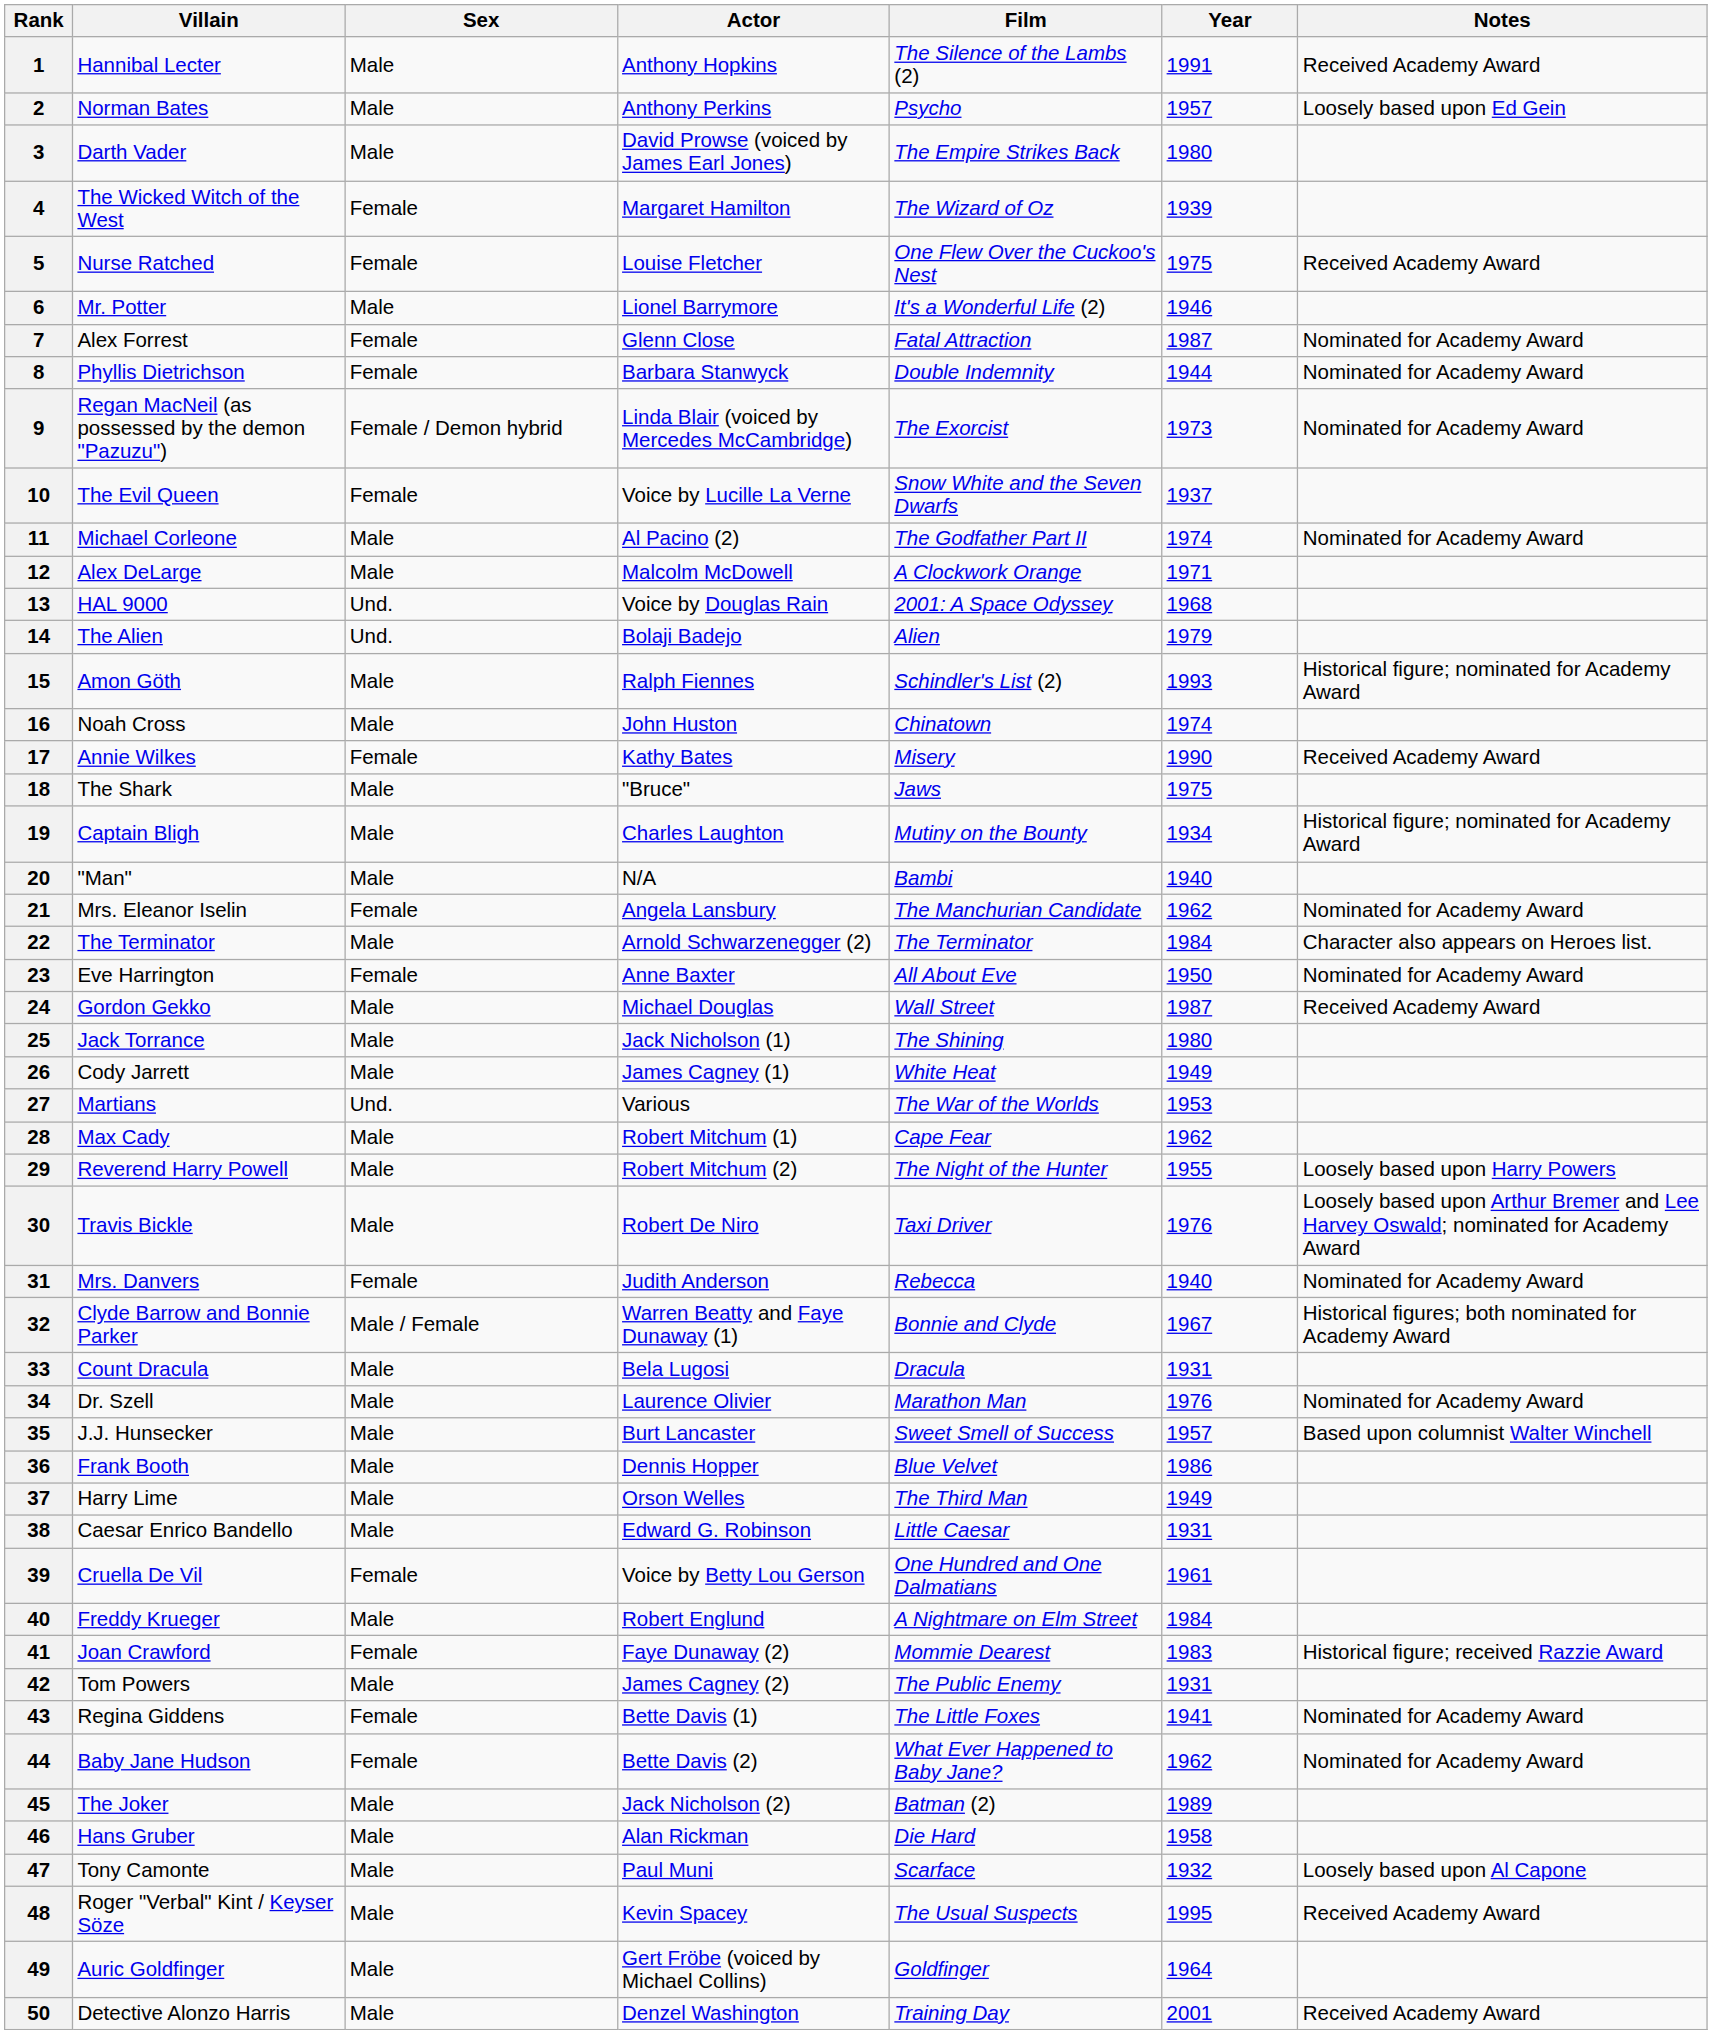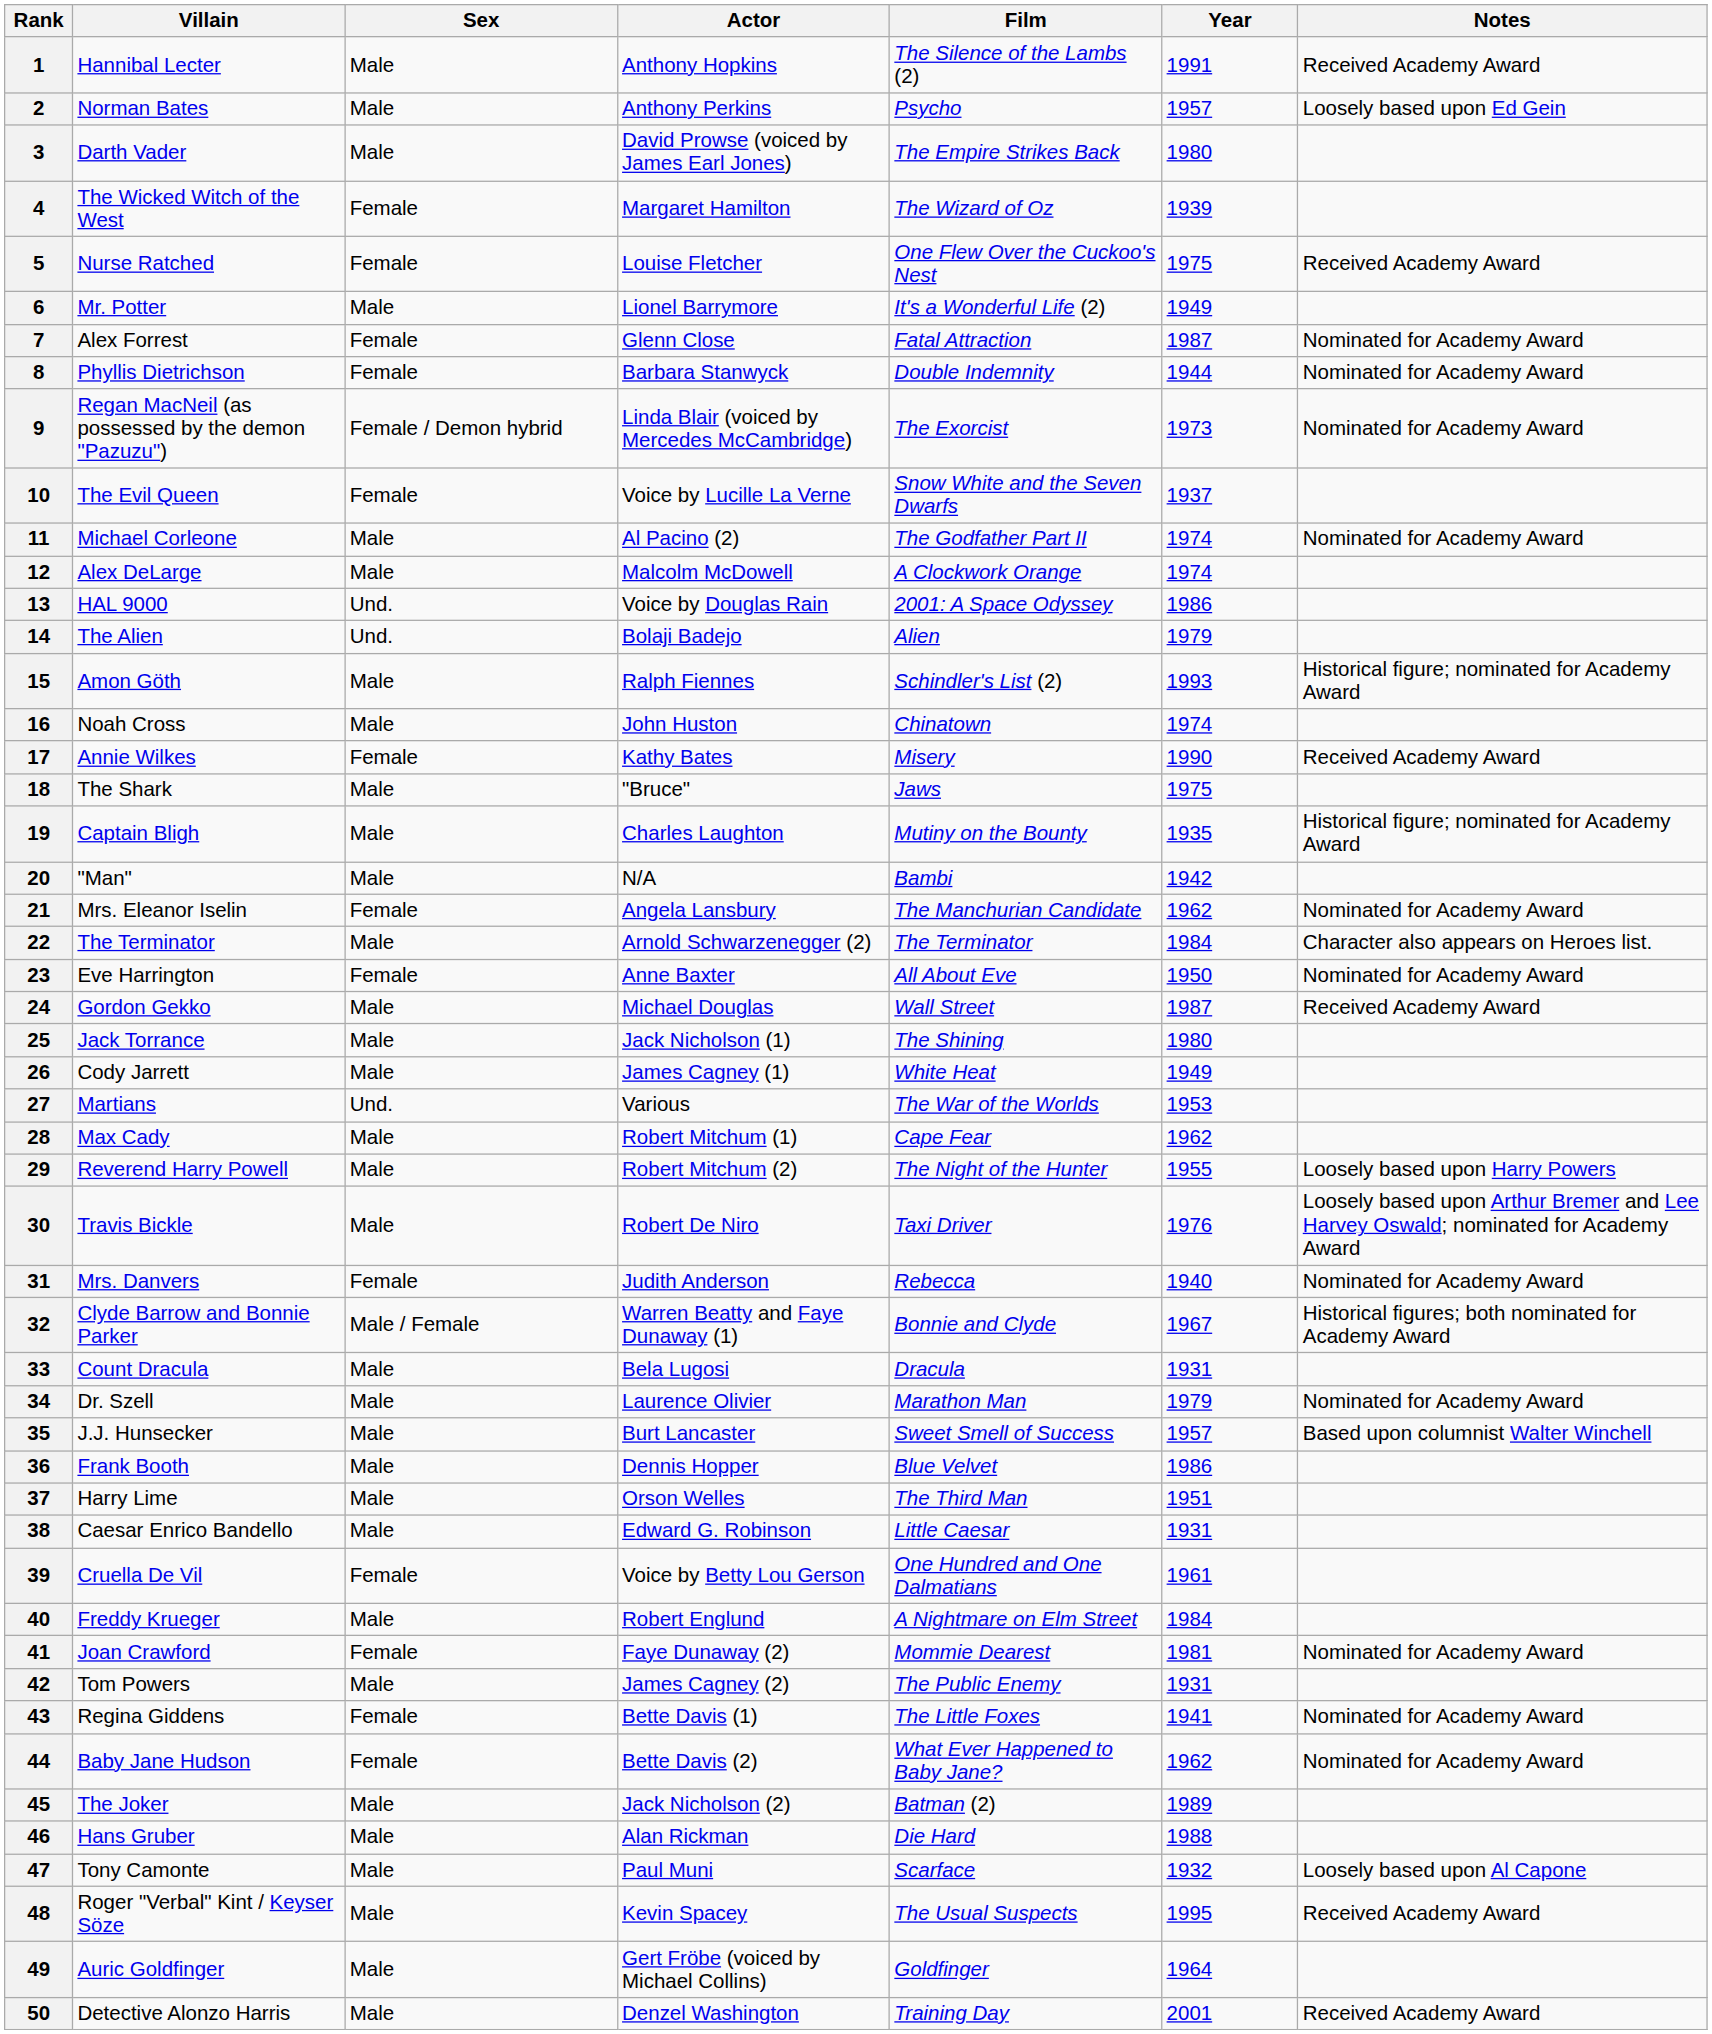6 | Year: 1946 -> 1949
12 | Year: 1971 -> 1974
13 | Year: 1968 -> 1986
19 | Year: 1934 -> 1935
20 | Year: 1940 -> 1942
34 | Year: 1976 -> 1979
37 | Year: 1949 -> 1951
41 | Year: 1983 -> 1981
41 | Notes: Historical figure; received Razzie Award -> Nominated for Academy Award
46 | Year: 1958 -> 1988
